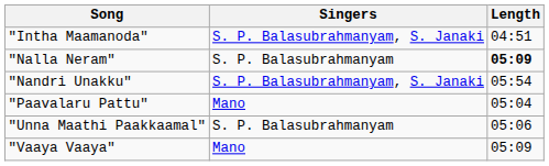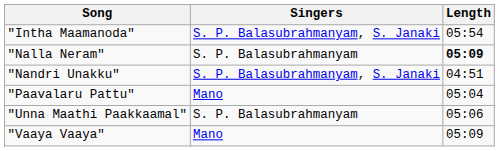"Intha Maamanoda" | Length: 04:51 -> 05:54
"Nandri Unakku" | Length: 05:54 -> 04:51
